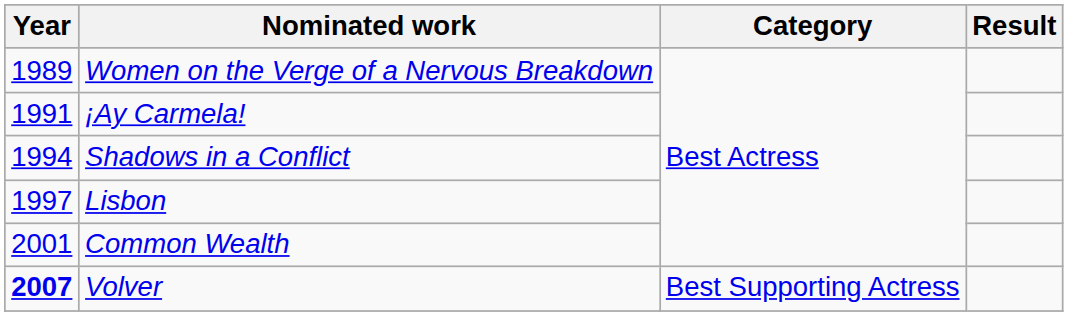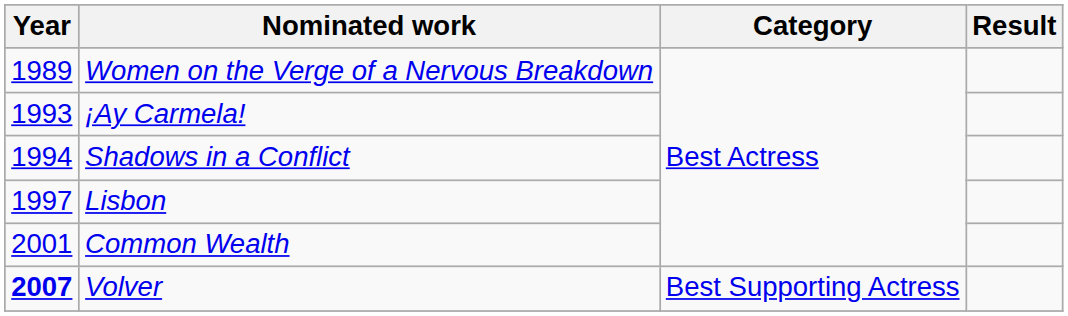¡Ay Carmela! | Year: 1991 -> 1993
